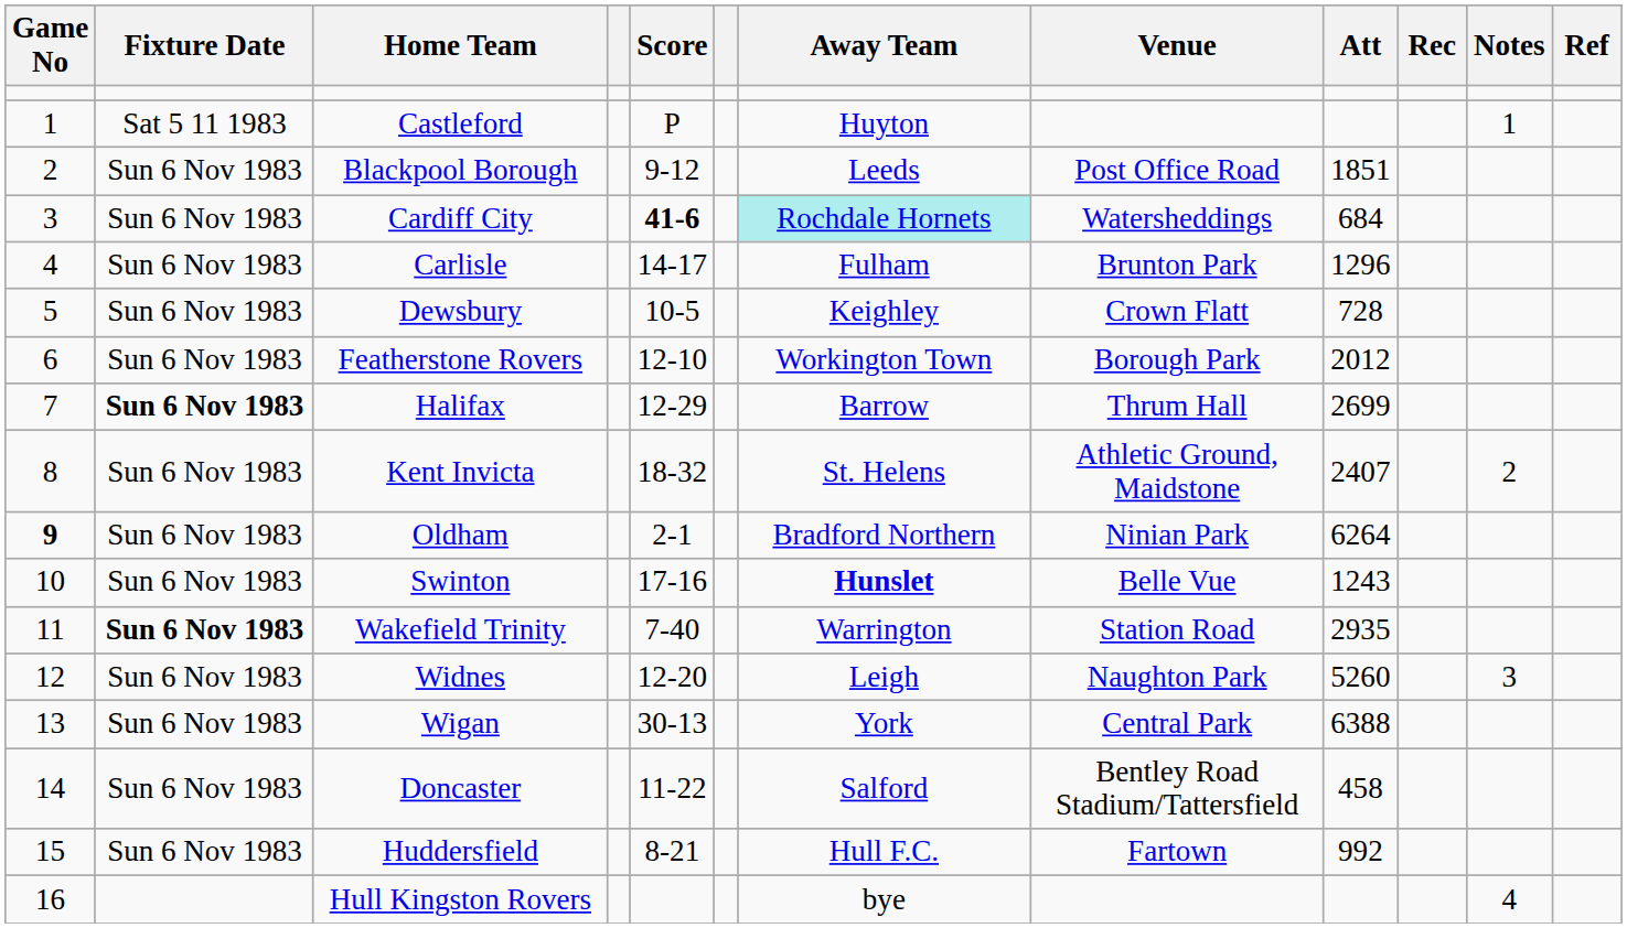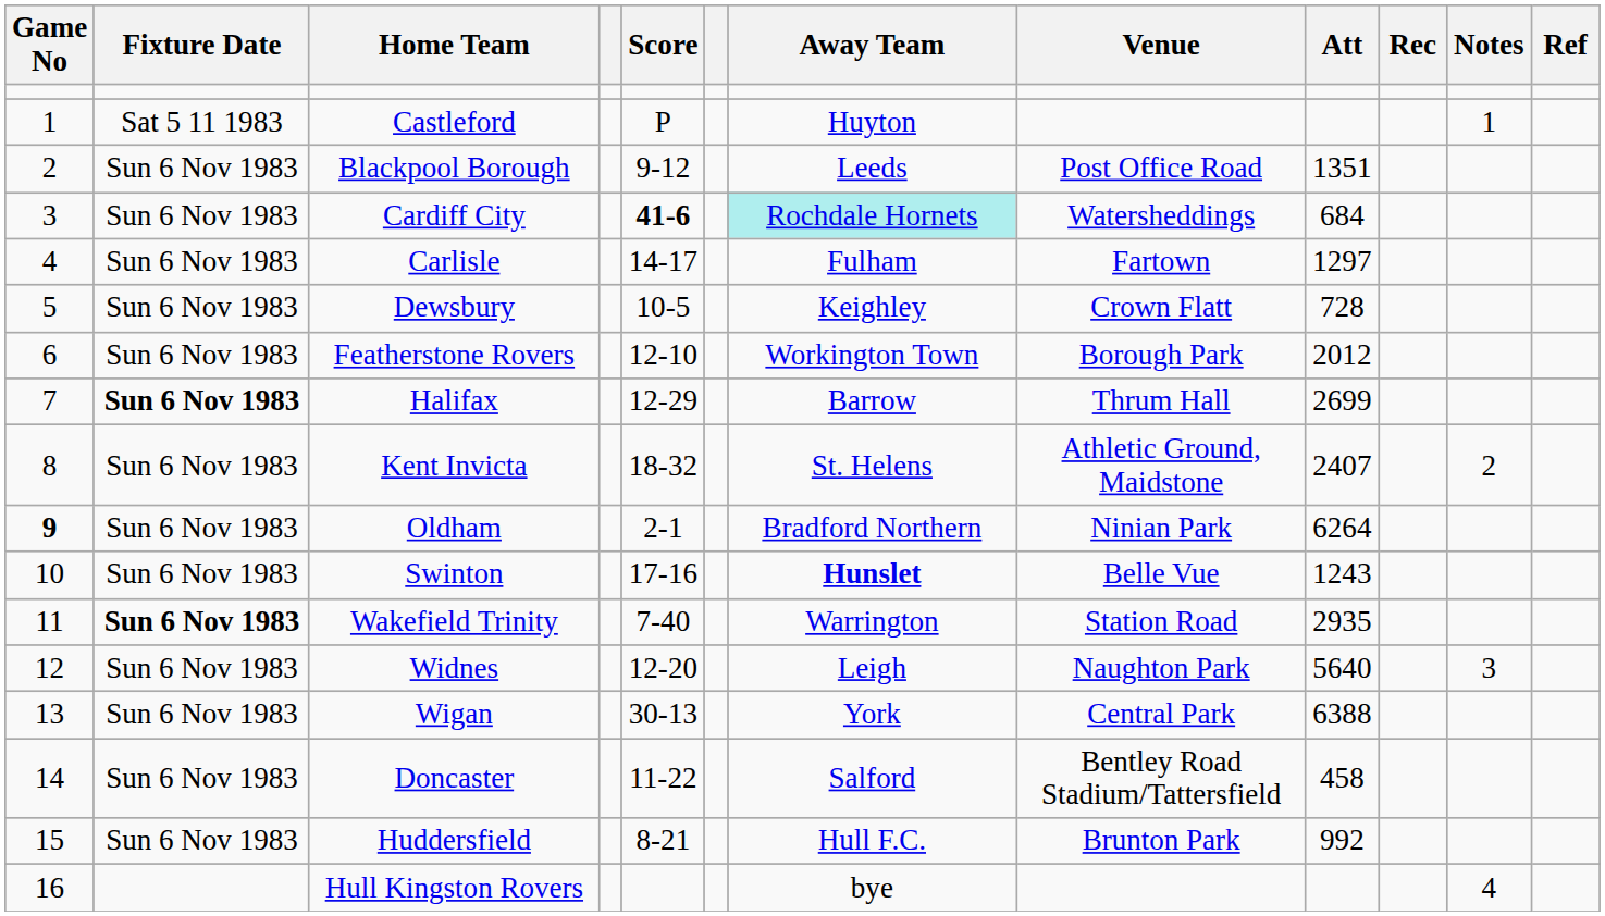Blackpool Borough | Att: 1851 -> 1351
Carlisle | Venue: Brunton Park -> Fartown
Carlisle | Att: 1296 -> 1297
Widnes | Att: 5260 -> 5640
Huddersfield | Venue: Fartown -> Brunton Park
